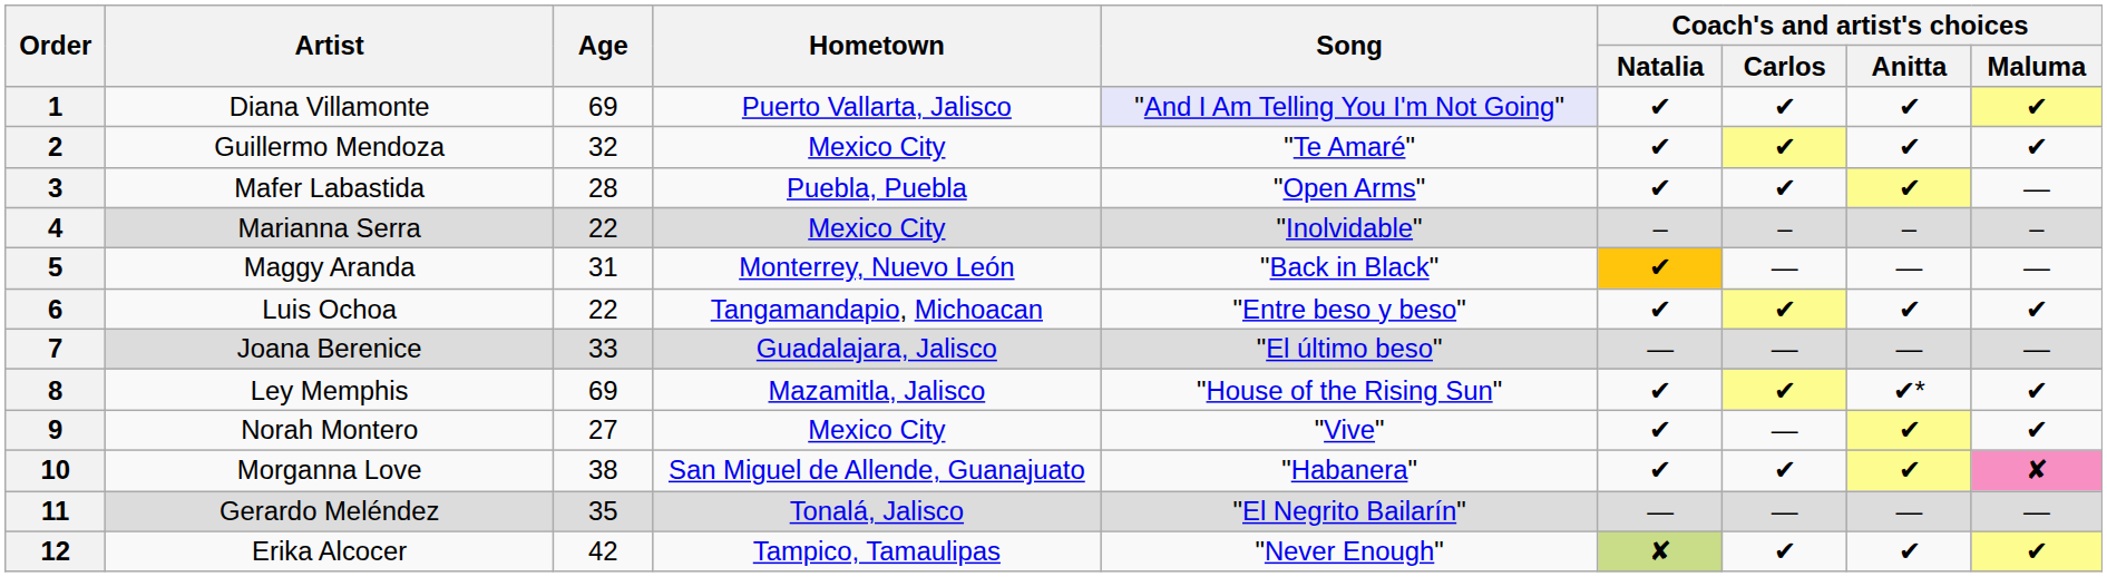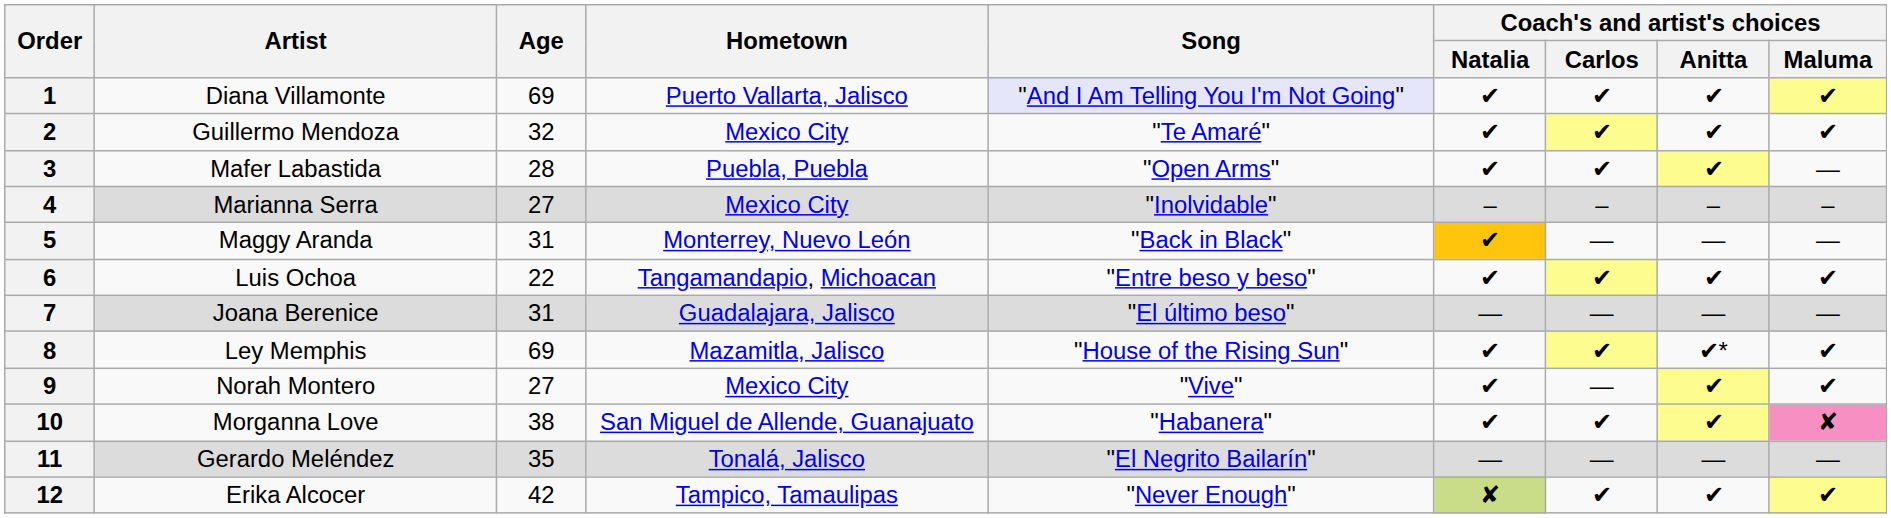4 | Age: 22 -> 27
7 | Age: 33 -> 31
